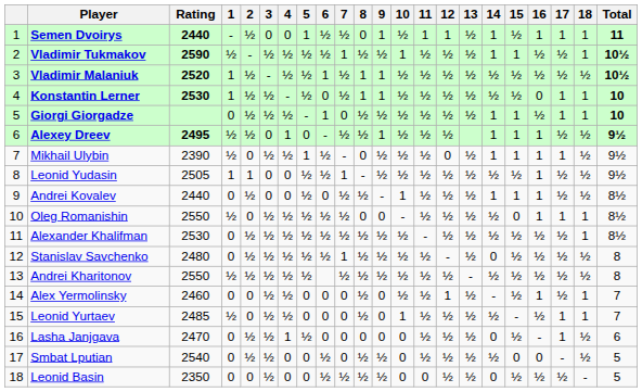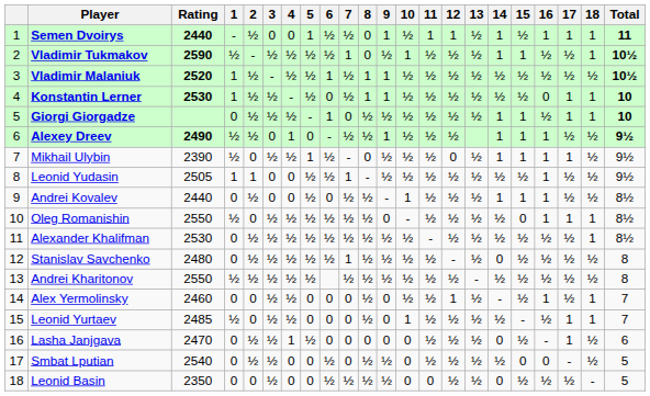Vladimir Tukmakov | 8: ½ -> 0
Alexey Dreev | Rating: 2495 -> 2490
Oleg Romanishin | 8: 0 -> ½
